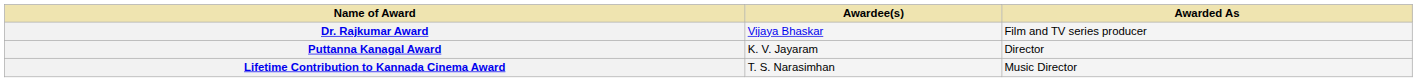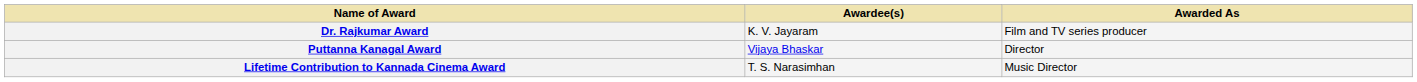Dr. Rajkumar Award | Awardee(s): Vijaya Bhaskar -> K. V. Jayaram
Puttanna Kanagal Award | Awardee(s): K. V. Jayaram -> Vijaya Bhaskar
